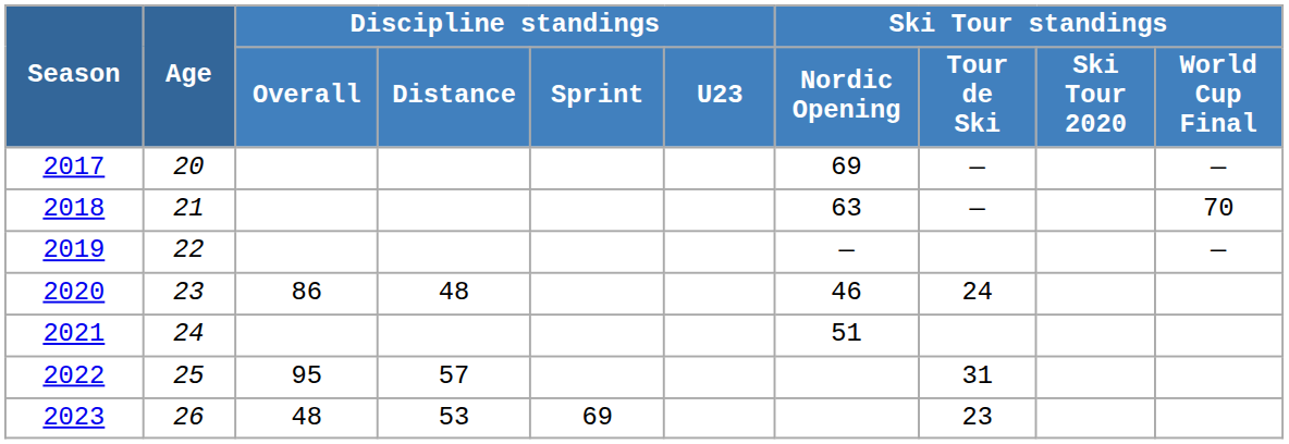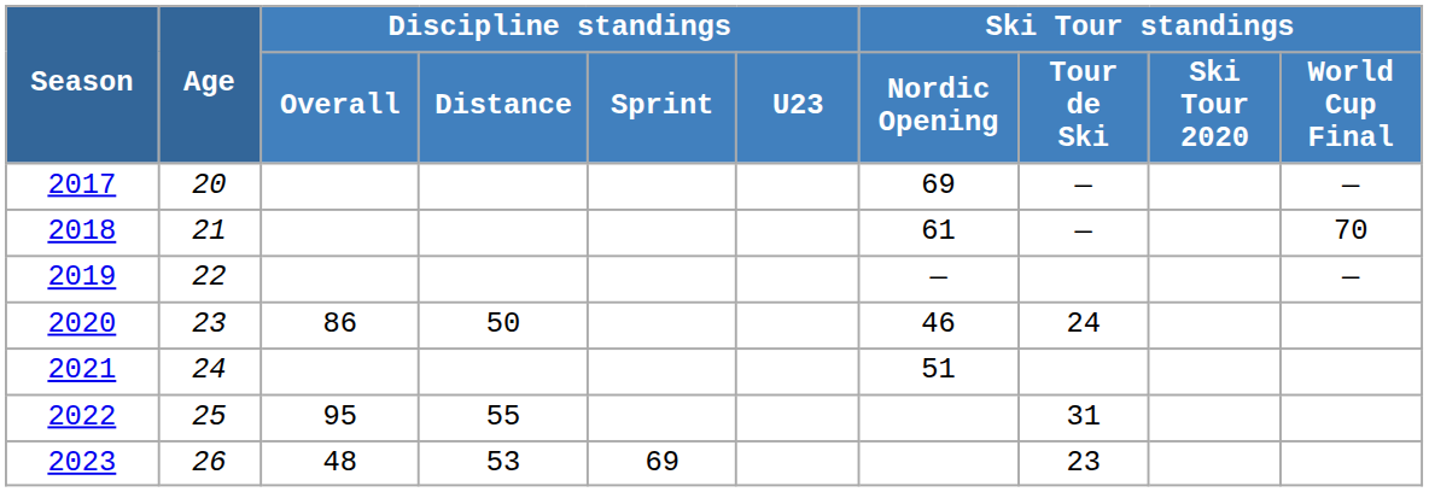2018 | Ski Tour standings / Nordic Opening: 63 -> 61
2020 | Discipline standings / Distance: 48 -> 50
2022 | Discipline standings / Distance: 57 -> 55
